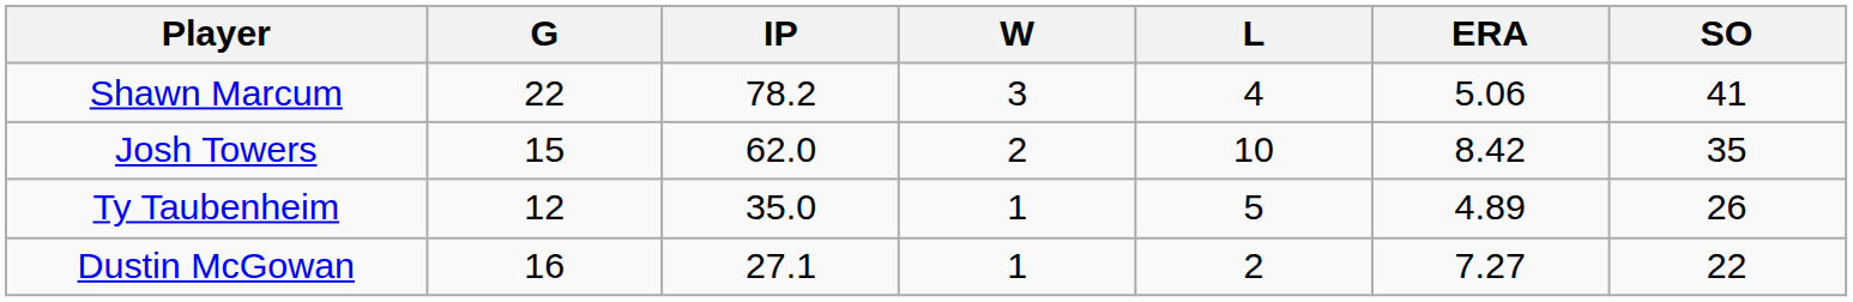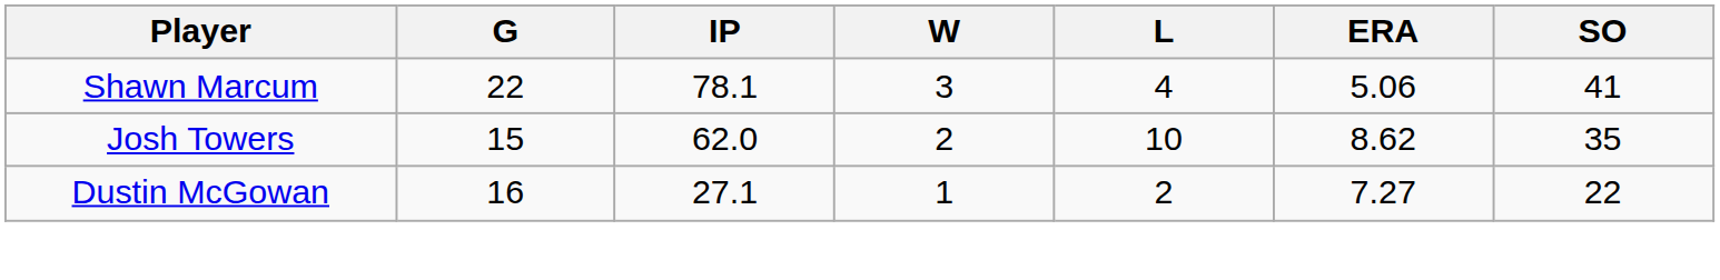Shawn Marcum | IP: 78.2 -> 78.1
Josh Towers | ERA: 8.42 -> 8.62
- row: Ty Taubenheim | 12 | 35.0 | 1 | 5 | 4.89 | 26
